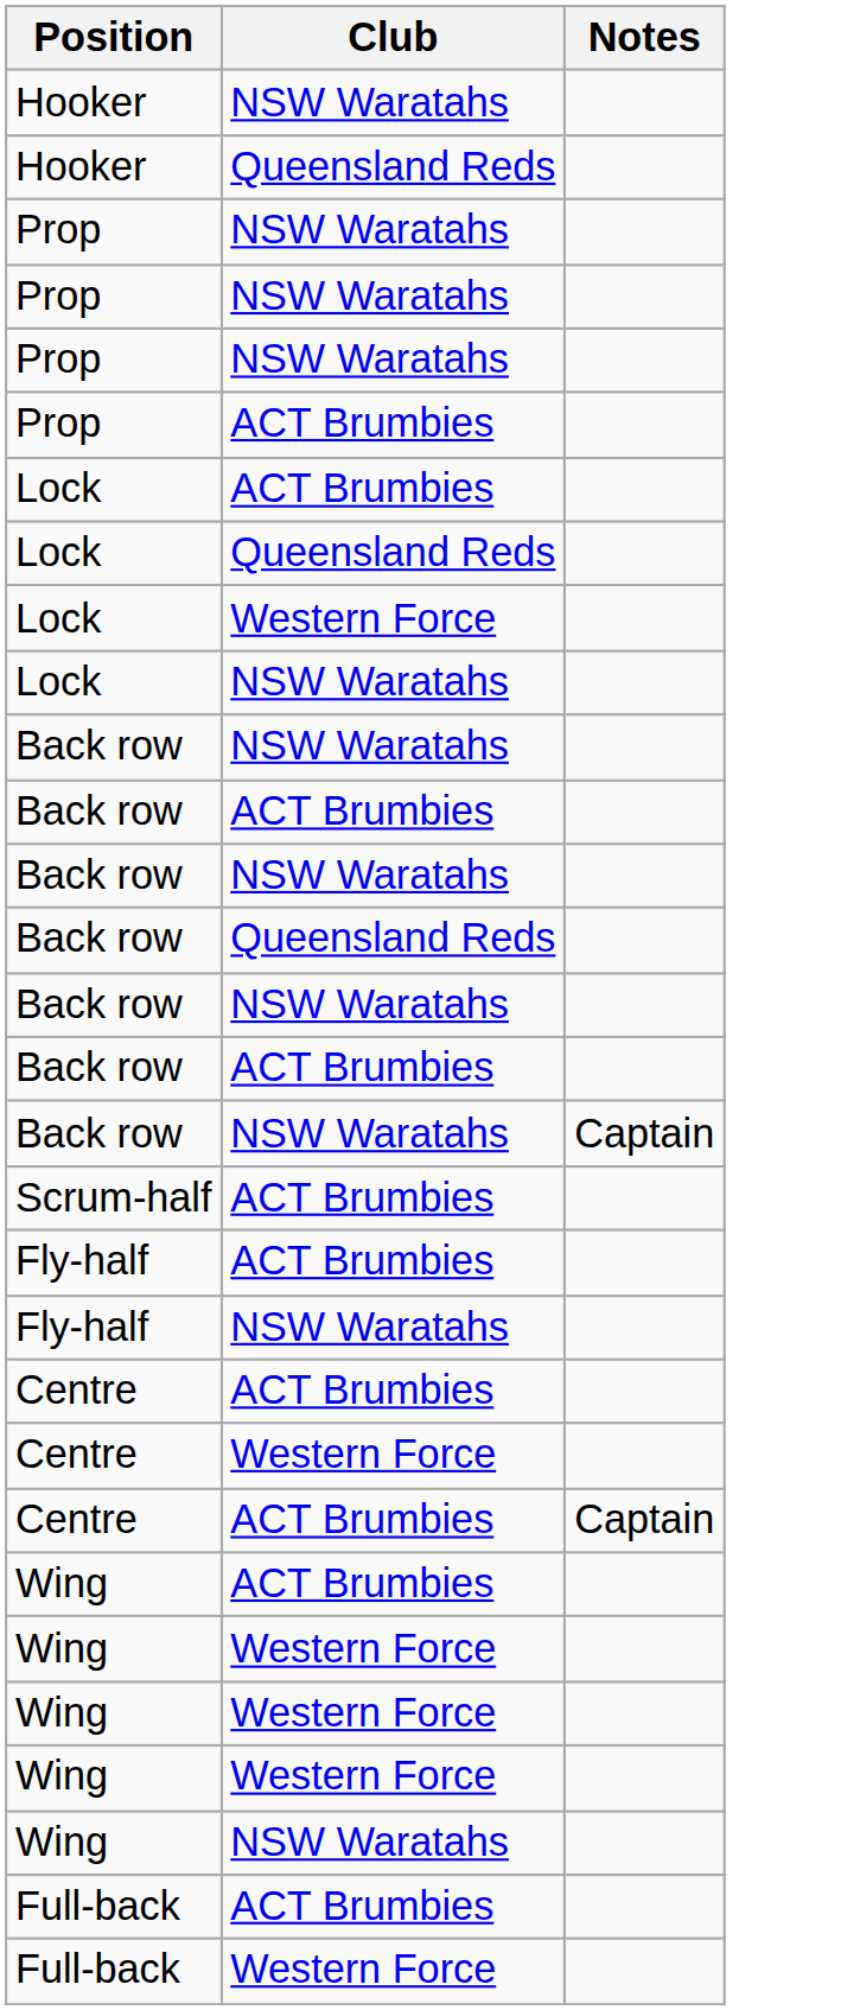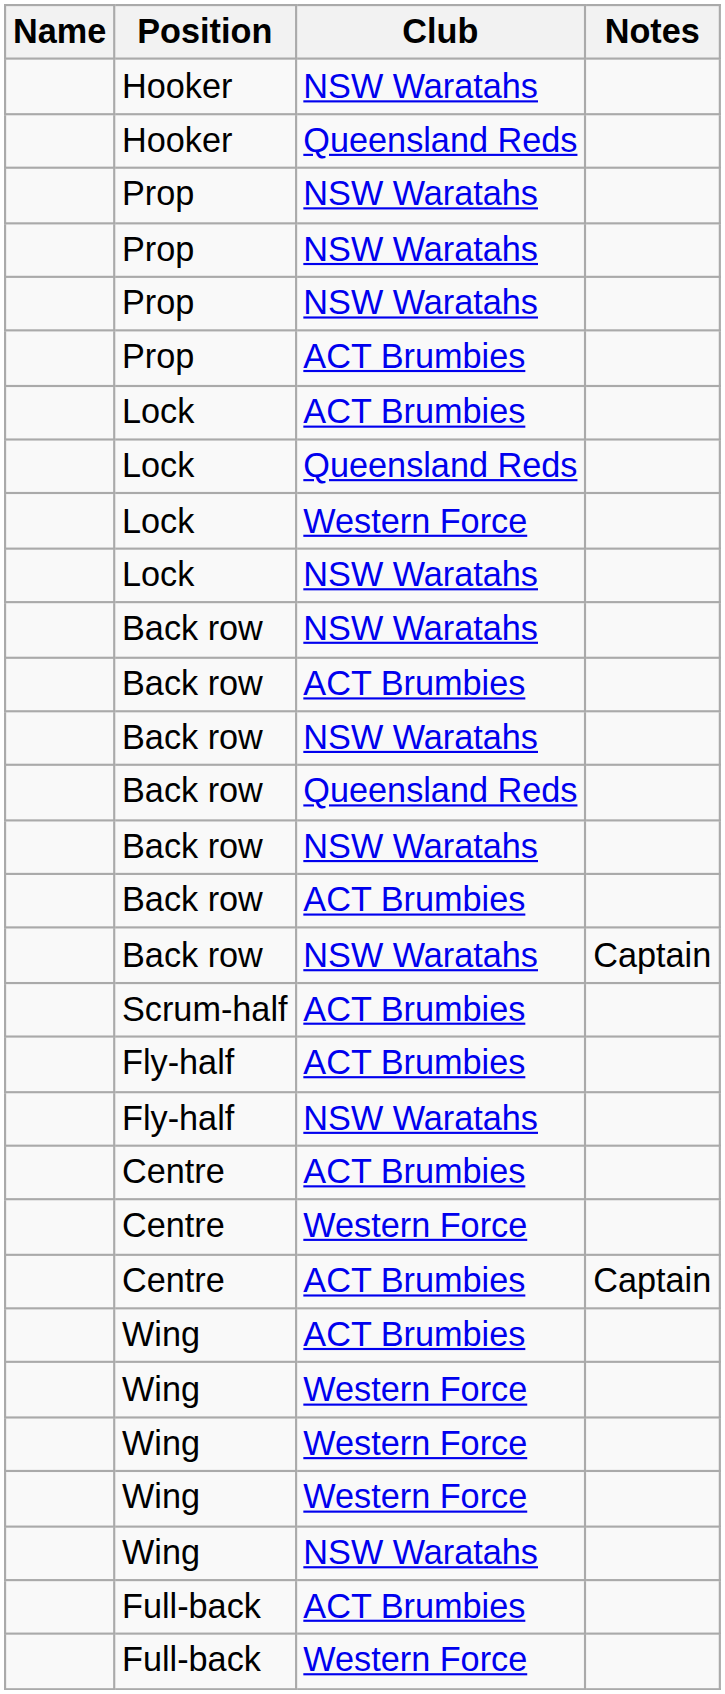+ column: Name
